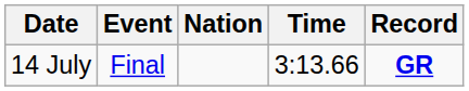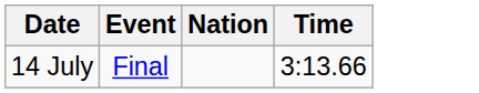- column: Record | GR
